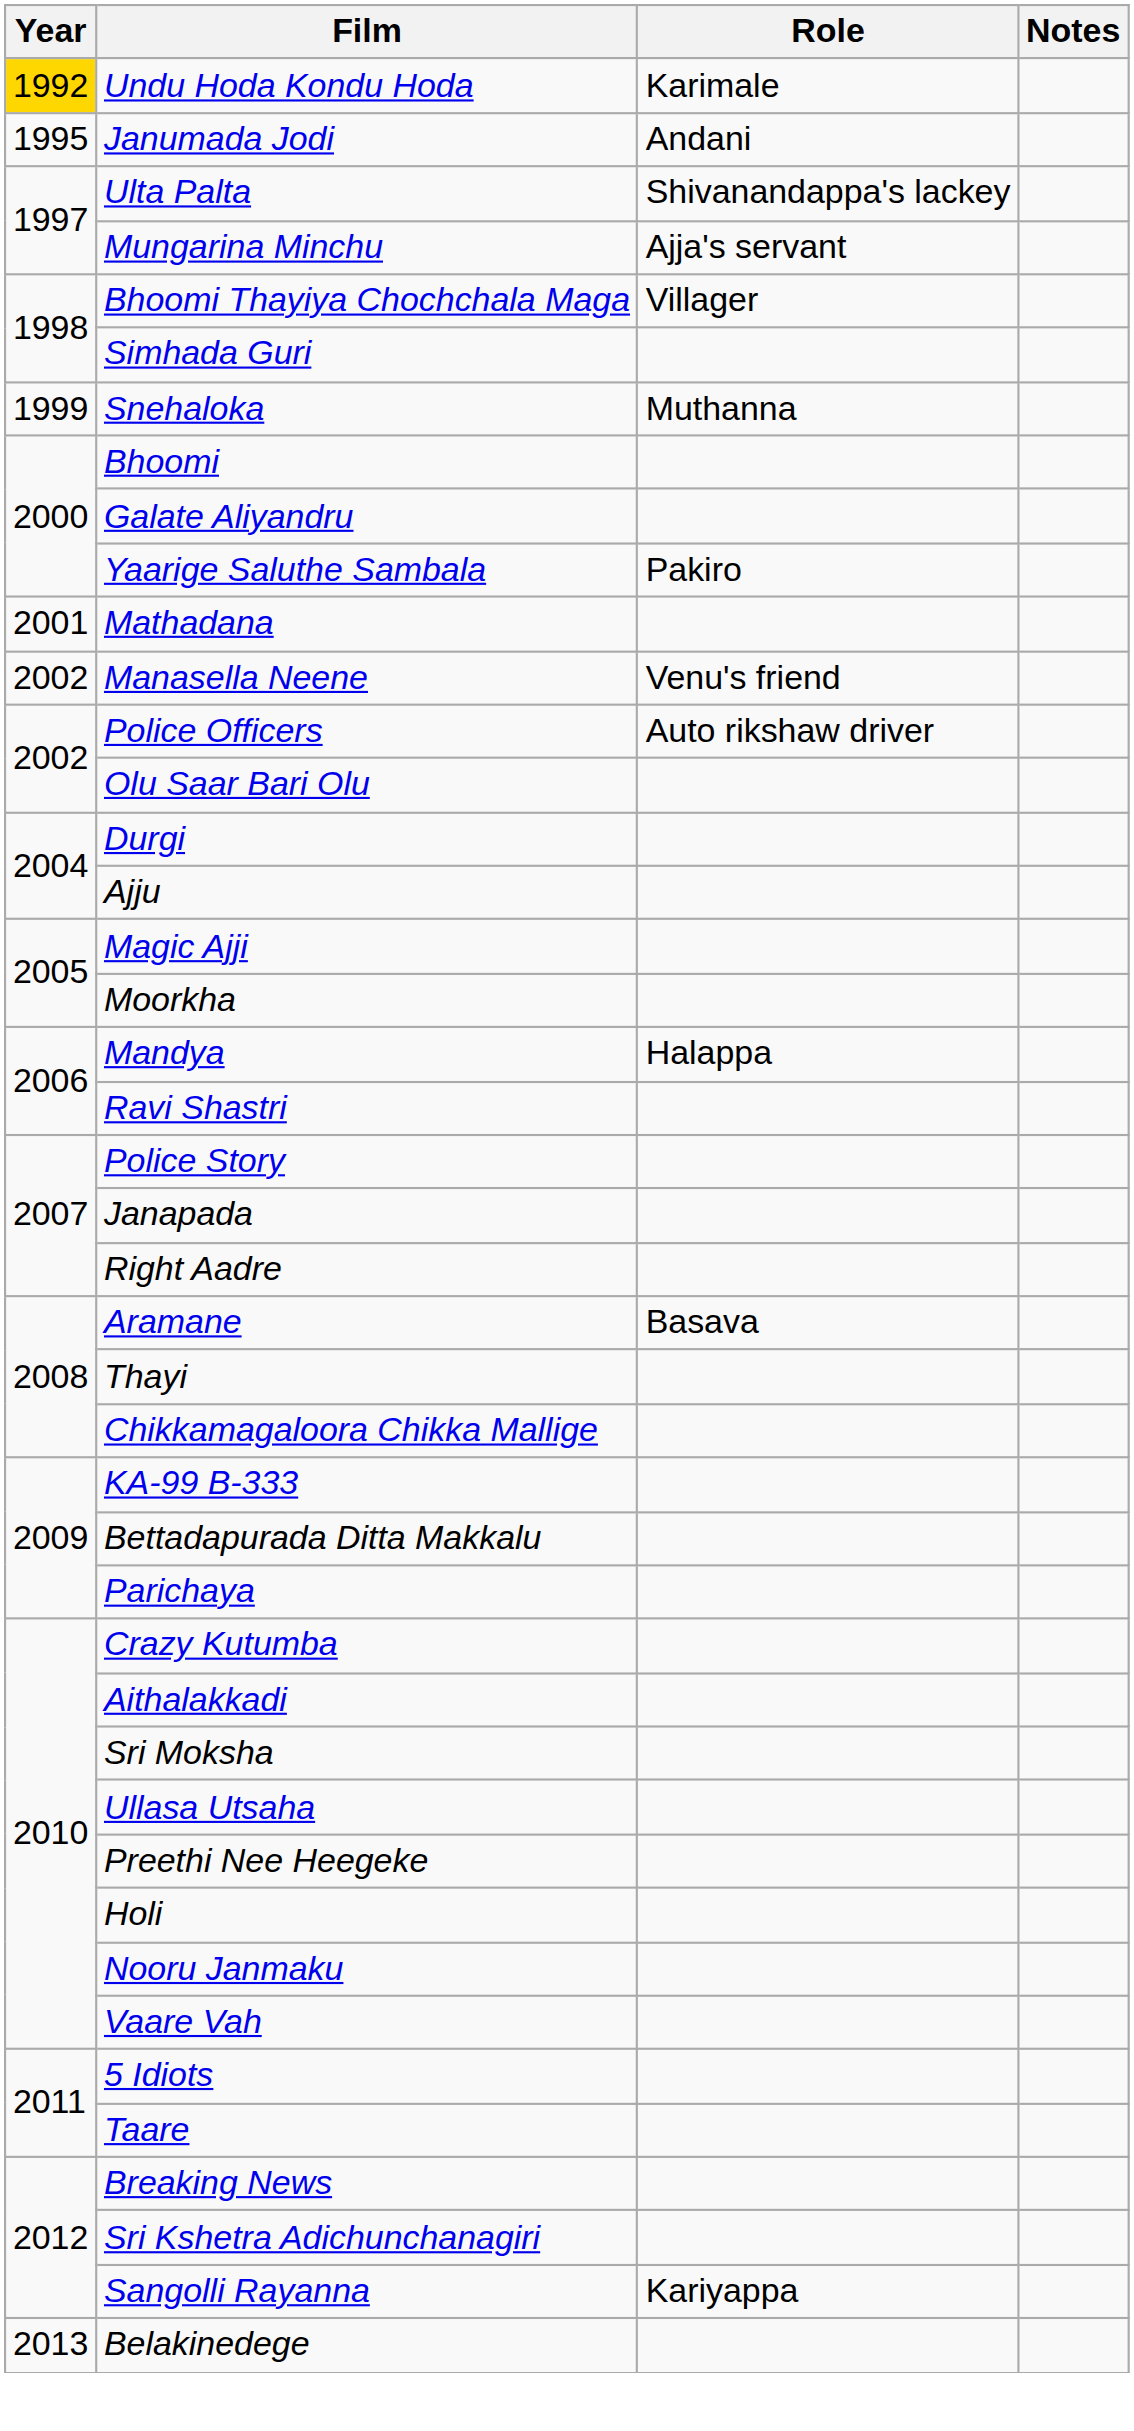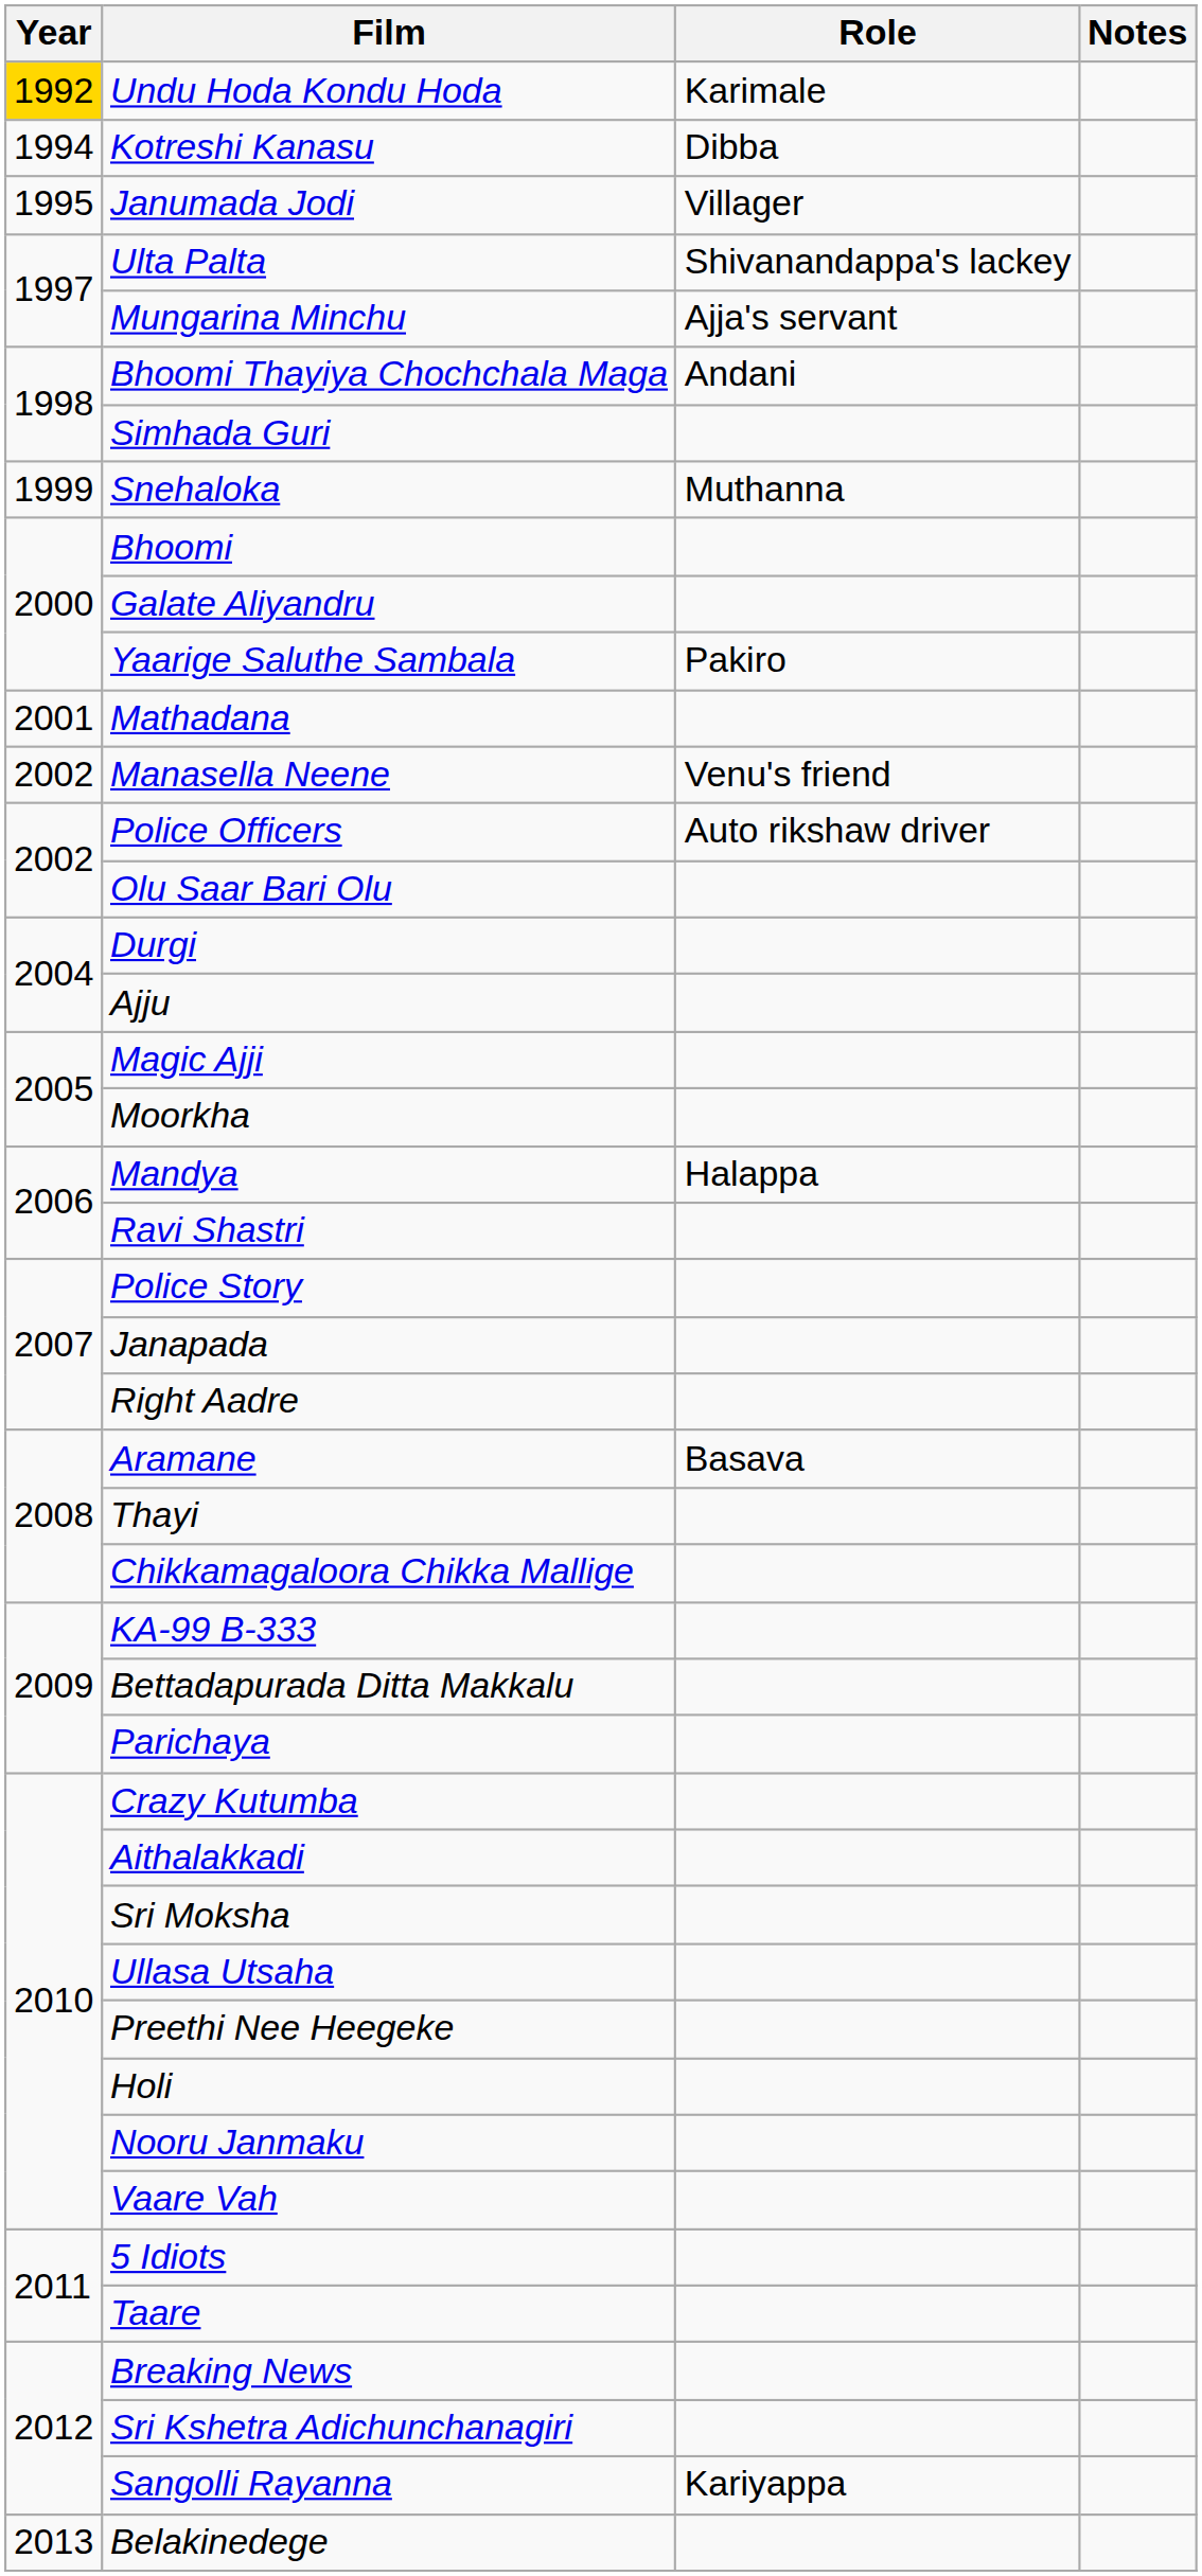+ row: 1994 | Kotreshi Kanasu | Dibba
Janumada Jodi | Role: Andani -> Villager
Bhoomi Thayiya Chochchala Maga | Role: Villager -> Andani
